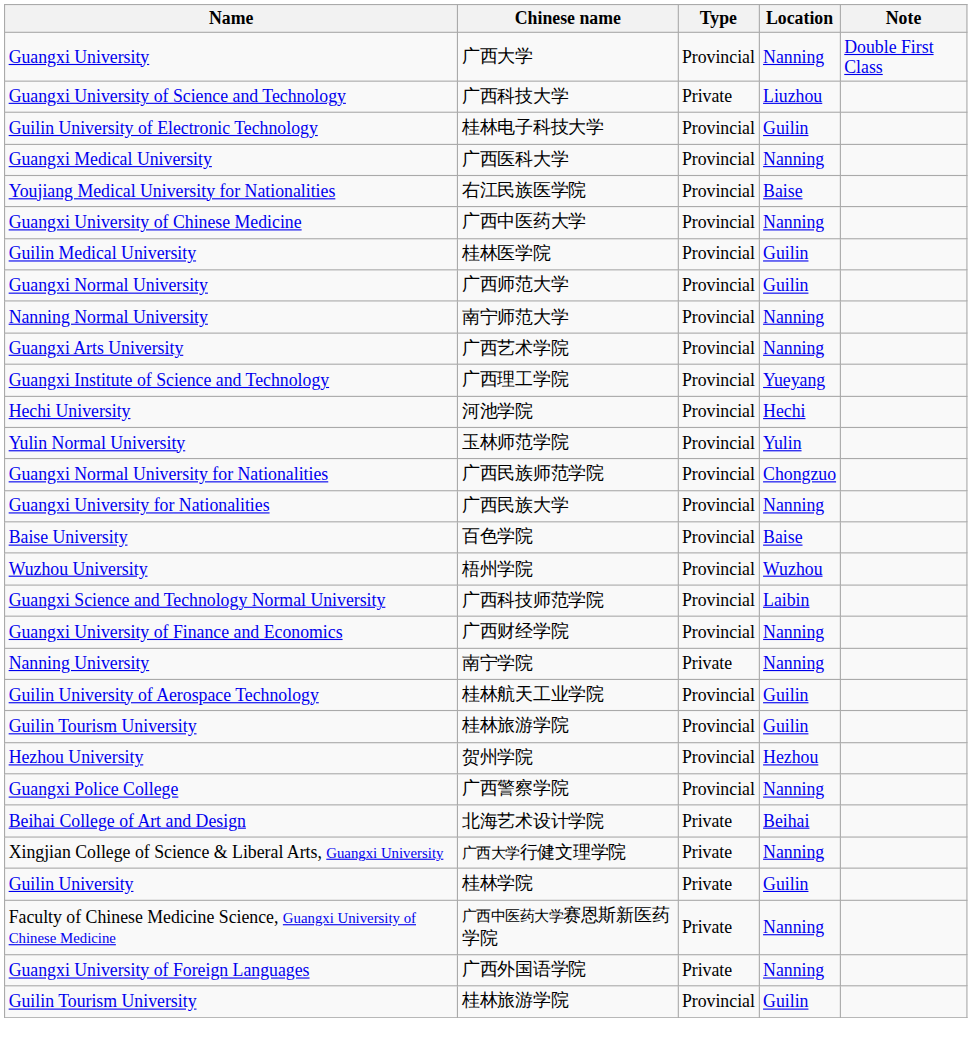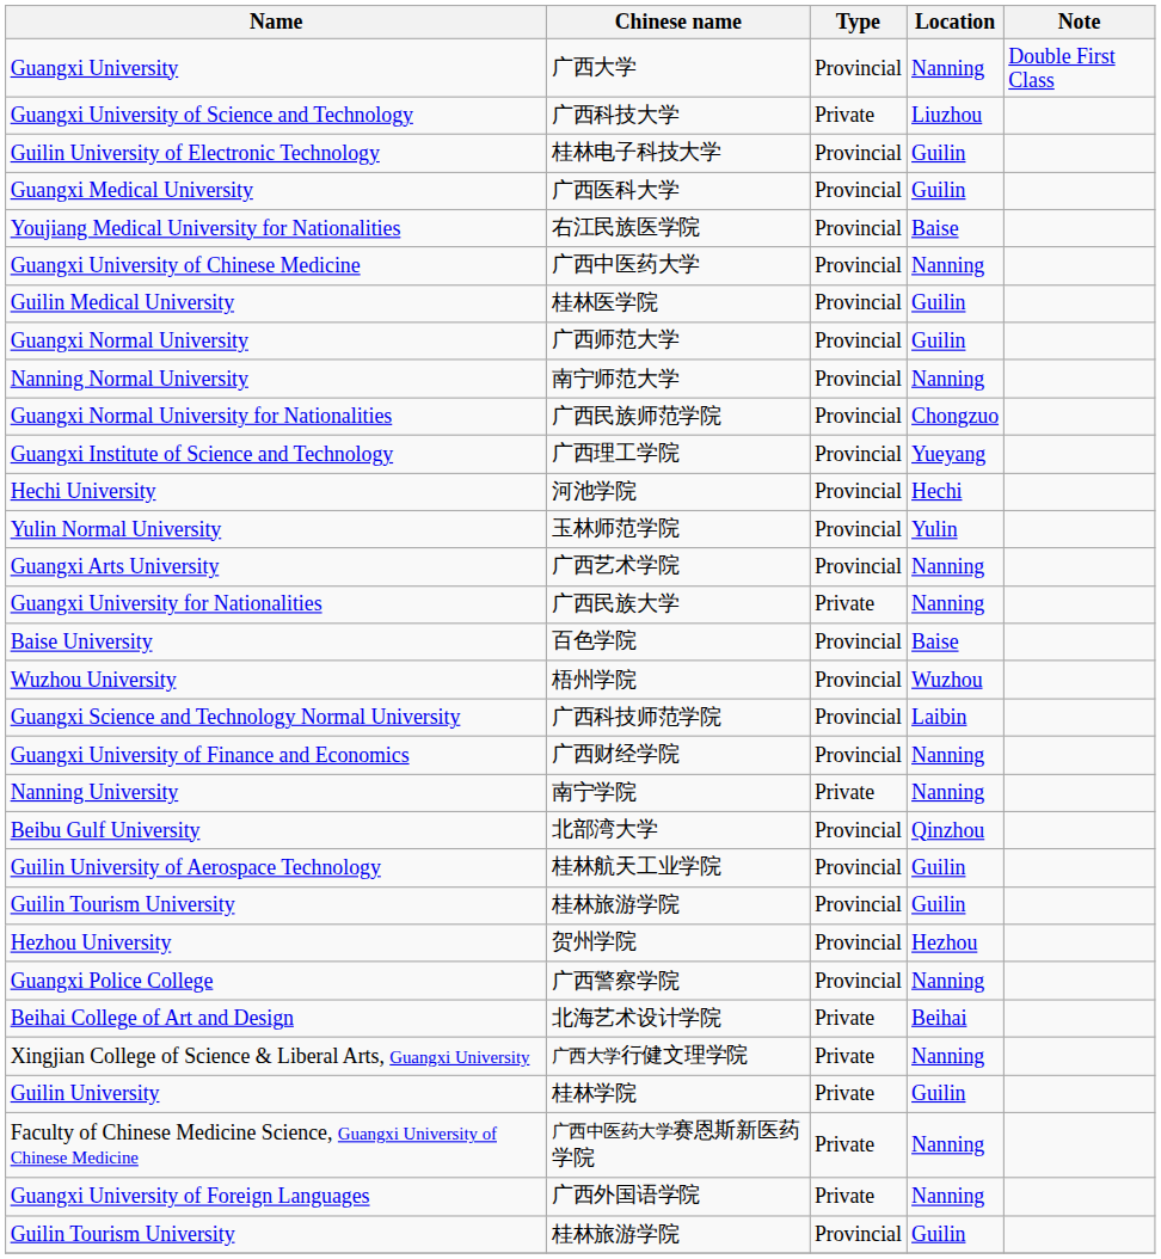Guangxi Medical University | Location: Nanning -> Guilin
rows swapped: Guangxi Normal University for Nationalities <-> Guangxi Arts University
Guangxi University for Nationalities | Type: Provincial -> Private
+ row: Beibu Gulf University | 北部湾大学 | Provincial | Qinzhou
